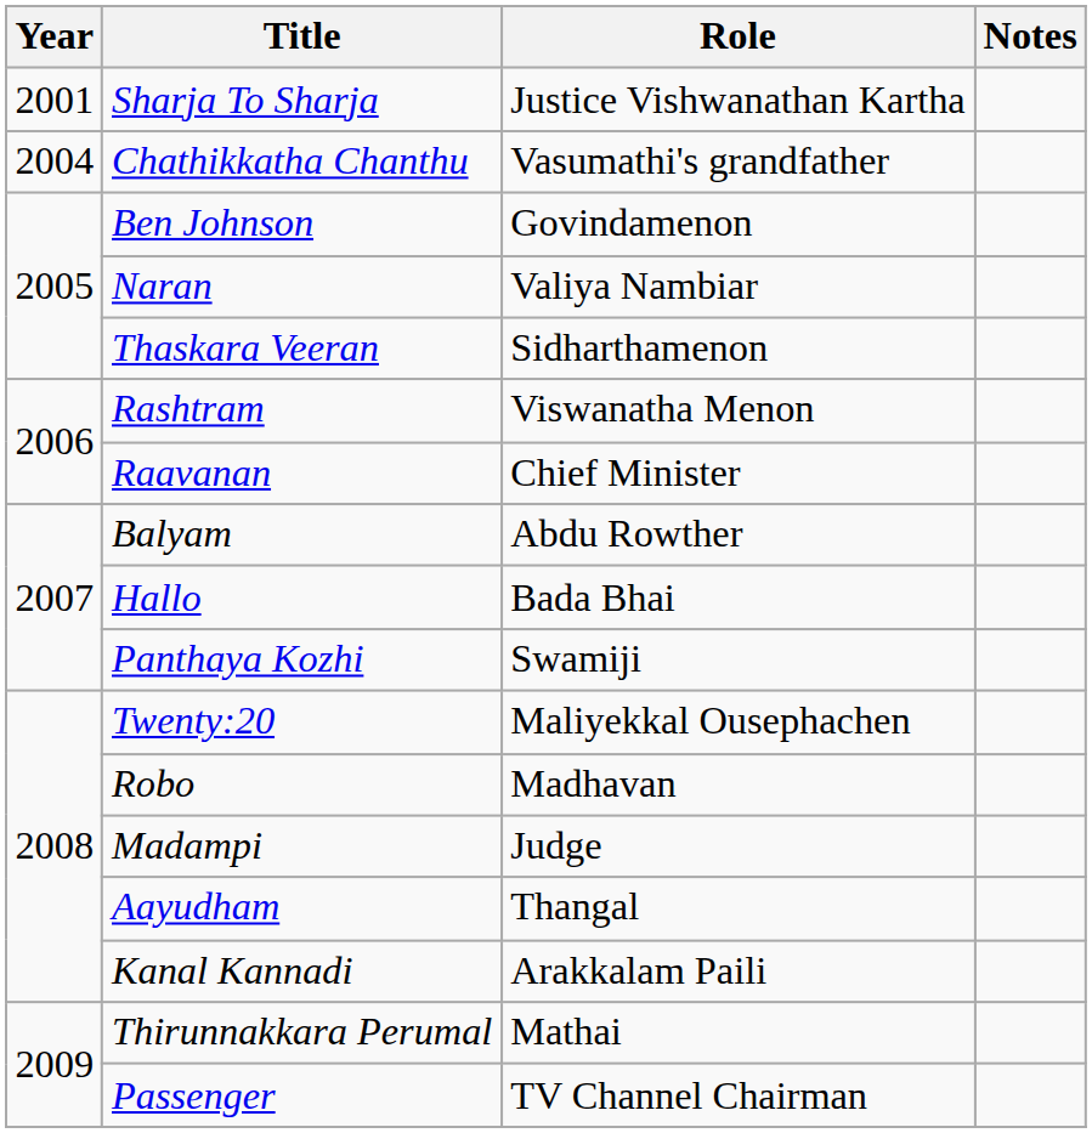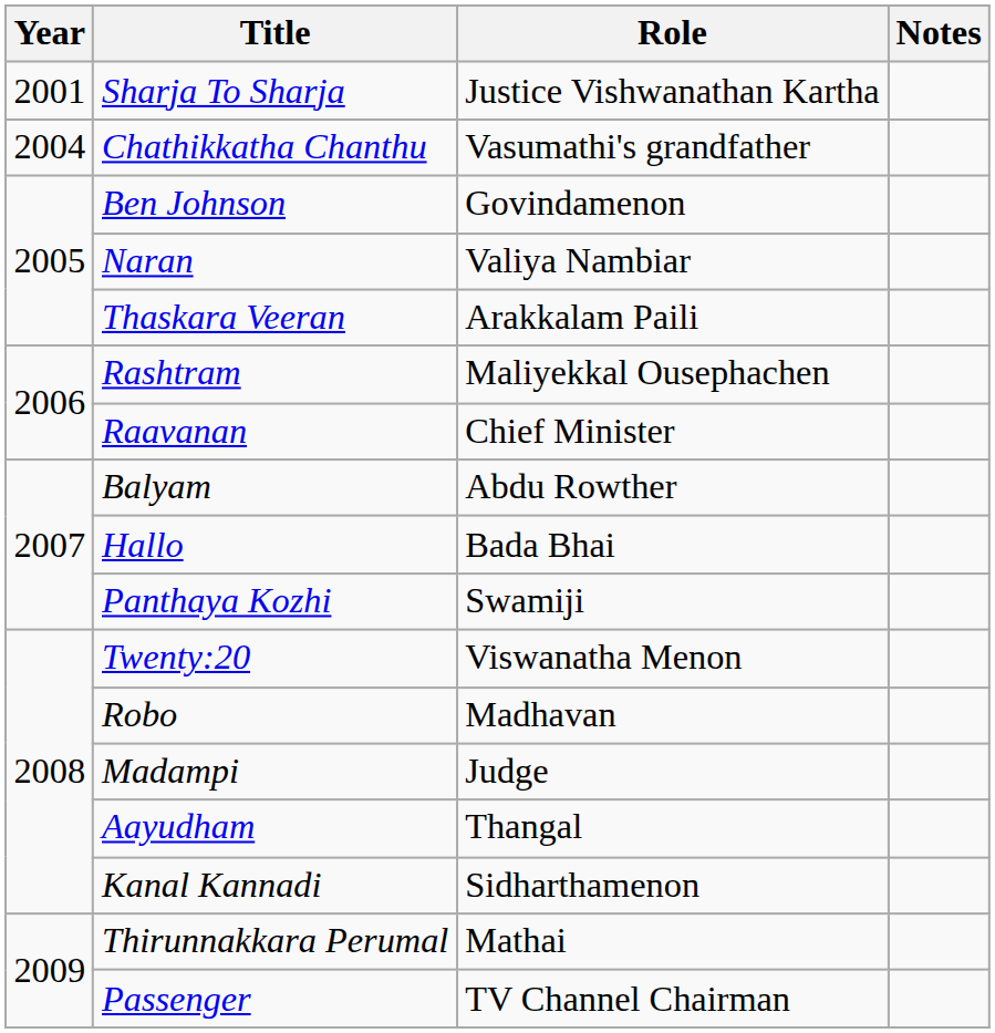Thaskara Veeran | Role: Sidharthamenon -> Arakkalam Paili
Rashtram | Role: Viswanatha Menon -> Maliyekkal Ousephachen
Twenty:20 | Role: Maliyekkal Ousephachen -> Viswanatha Menon
Kanal Kannadi | Role: Arakkalam Paili -> Sidharthamenon
